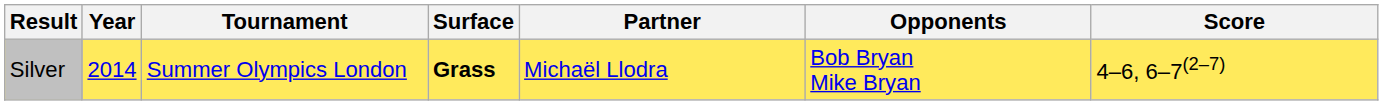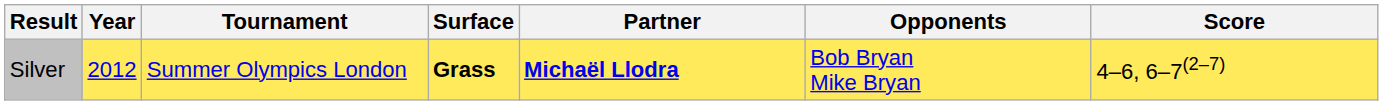Silver | Year: 2014 -> 2012
Silver | Partner: normal -> bold
